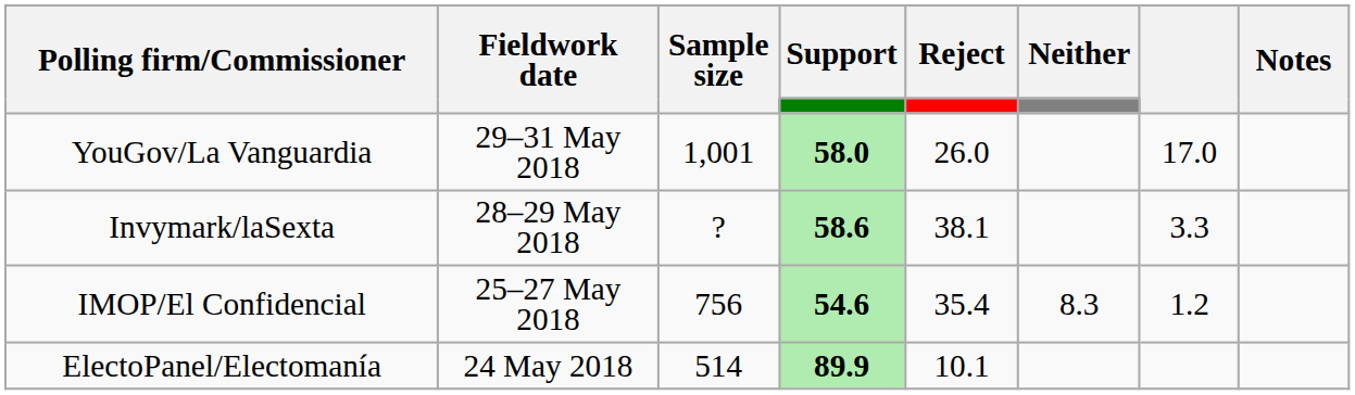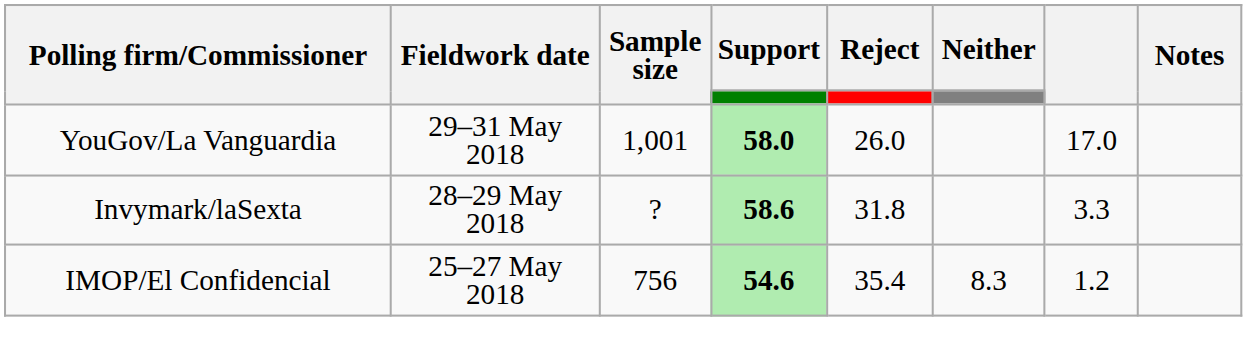Invymark/laSexta | Reject: 38.1 -> 31.8
- row: ElectoPanel/Electomanía | 24 May 2018 | 514 | 89.9 | 10.1
